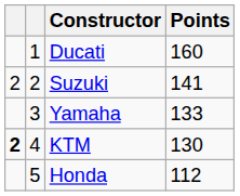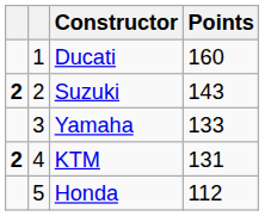Suzuki | column 1: normal -> bold
Suzuki | Points: 141 -> 143
KTM | Points: 130 -> 131
